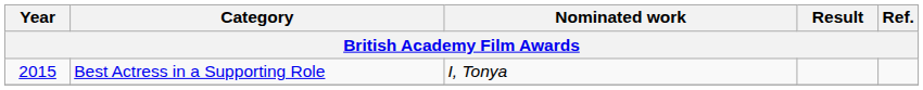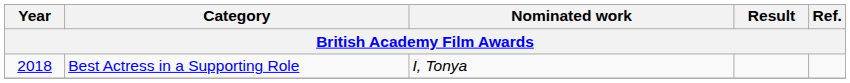Best Actress in a Supporting Role | Year: 2015 -> 2018
